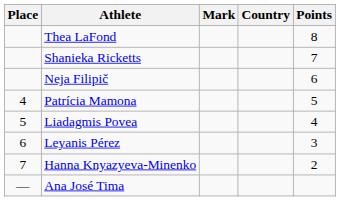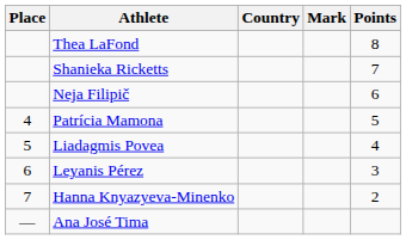columns swapped: Country <-> Mark
